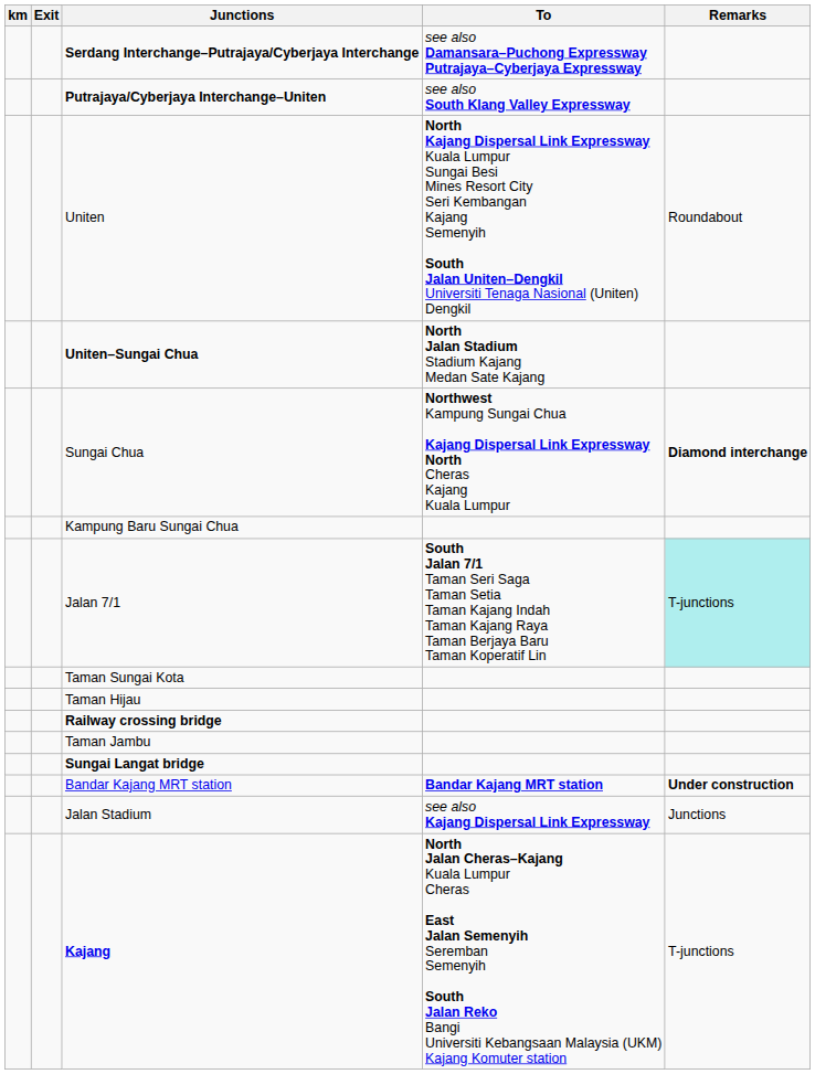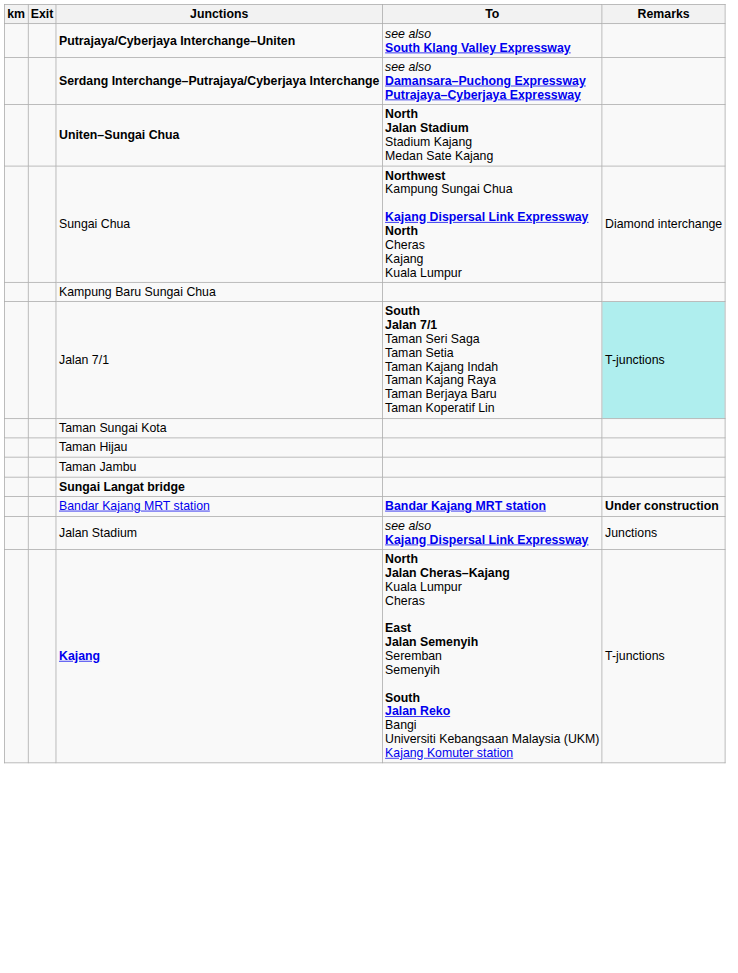rows swapped: Serdang Interchange–Putrajaya/Cyberjaya Interchange <-> Putrajaya/Cyberjaya Interchange–Uniten
- row: Uniten | North Kajang Dispersal Link Expressway Kuala Lumpur Sungai Besi Mines Resort City Seri Kembangan Kajang Semenyih South Jalan Uniten–Dengkil Universiti Tenaga Nasional (Uniten) Dengkil | Roundabout
Sungai Chua | Remarks: bold -> normal
- row: Railway crossing bridge
